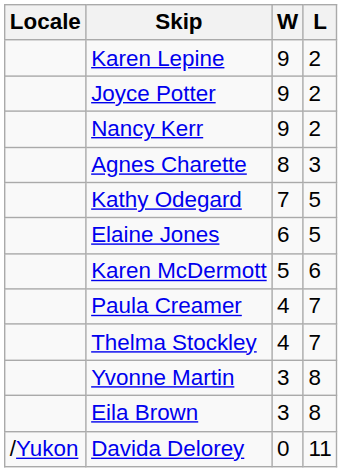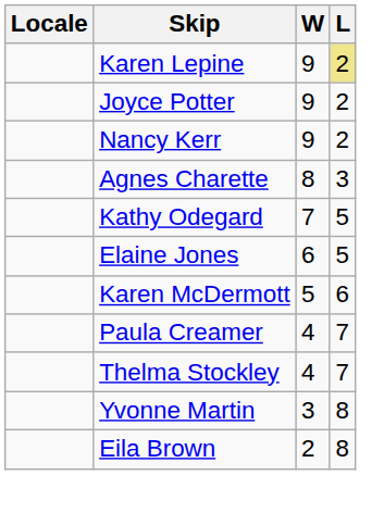Karen Lepine | L: no background -> khaki background
Eila Brown | W: 3 -> 2
- row: /Yukon | Davida Delorey | 0 | 11
